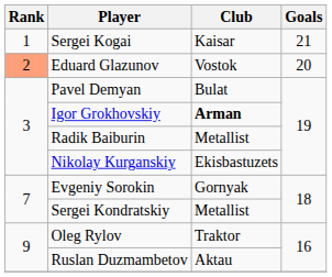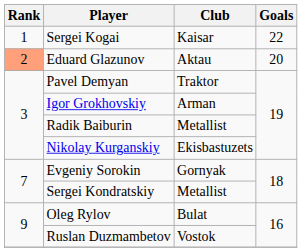Sergei Kogai | Goals: 21 -> 22
Eduard Glazunov | Club: Vostok -> Aktau
Pavel Demyan | Club: Bulat -> Traktor
Igor Grokhovskiy | Club: bold -> normal
Oleg Rylov | Club: Traktor -> Bulat
Ruslan Duzmambetov | Club: Aktau -> Vostok
